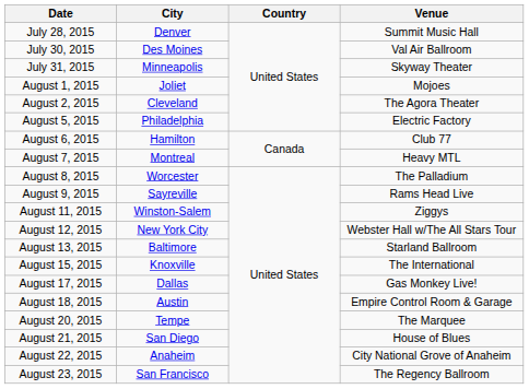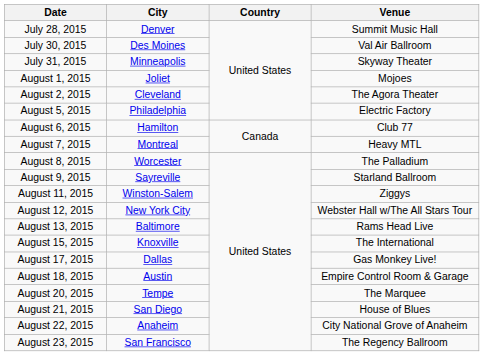August 9, 2015 | Venue: Rams Head Live -> Starland Ballroom
August 13, 2015 | Venue: Starland Ballroom -> Rams Head Live
